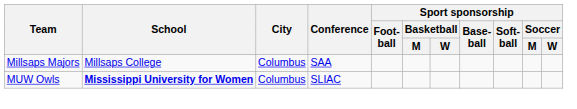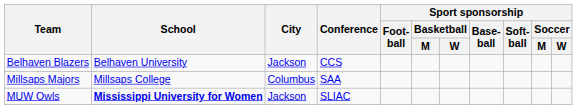+ row: Belhaven Blazers | Belhaven University | Jackson | CCS
MUW Owls | City: Columbus -> Jackson
